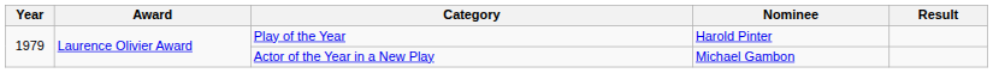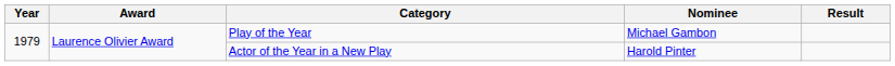Play of the Year | Nominee: Harold Pinter -> Michael Gambon
Actor of the Year in a New Play | Nominee: Michael Gambon -> Harold Pinter
